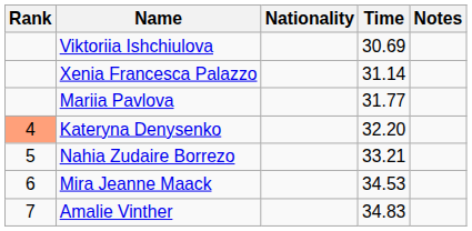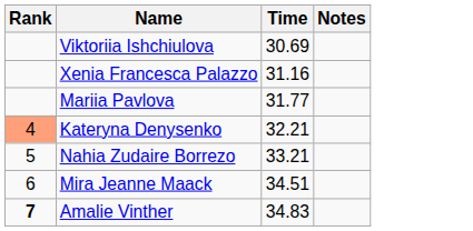- column: Nationality
Xenia Francesca Palazzo | Time: 31.14 -> 31.16
Kateryna Denysenko | Time: 32.20 -> 32.21
Mira Jeanne Maack | Time: 34.53 -> 34.51
Amalie Vinther | Rank: normal -> bold
